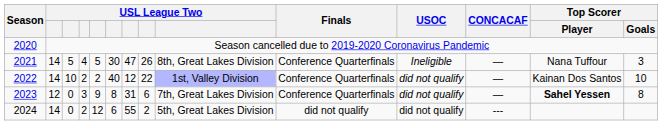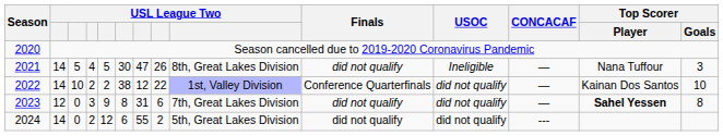2021 | Finals: Conference Quarterfinals -> did not qualify
2022 | column 6: 40 -> 38
2023 | Finals: Conference Quarterfinals -> did not qualify
